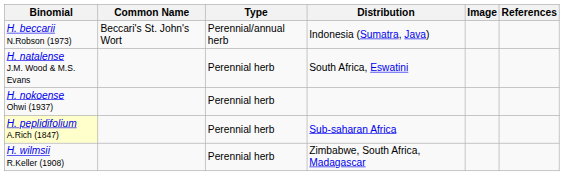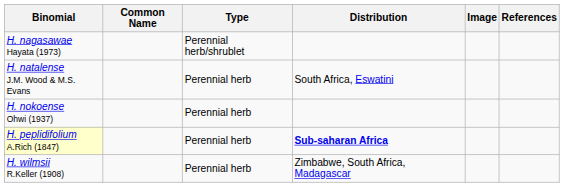- row: H. beccarii N.Robson (1973) | Beccari's St. John's Wort | Perennial/annual herb | Indonesia (Sumatra, Java)
+ row: H. nagasawae Hayata (1973) | Perennial herb/shrublet
H. peplidifolium A.Rich (1847) | Distribution: normal -> bold
